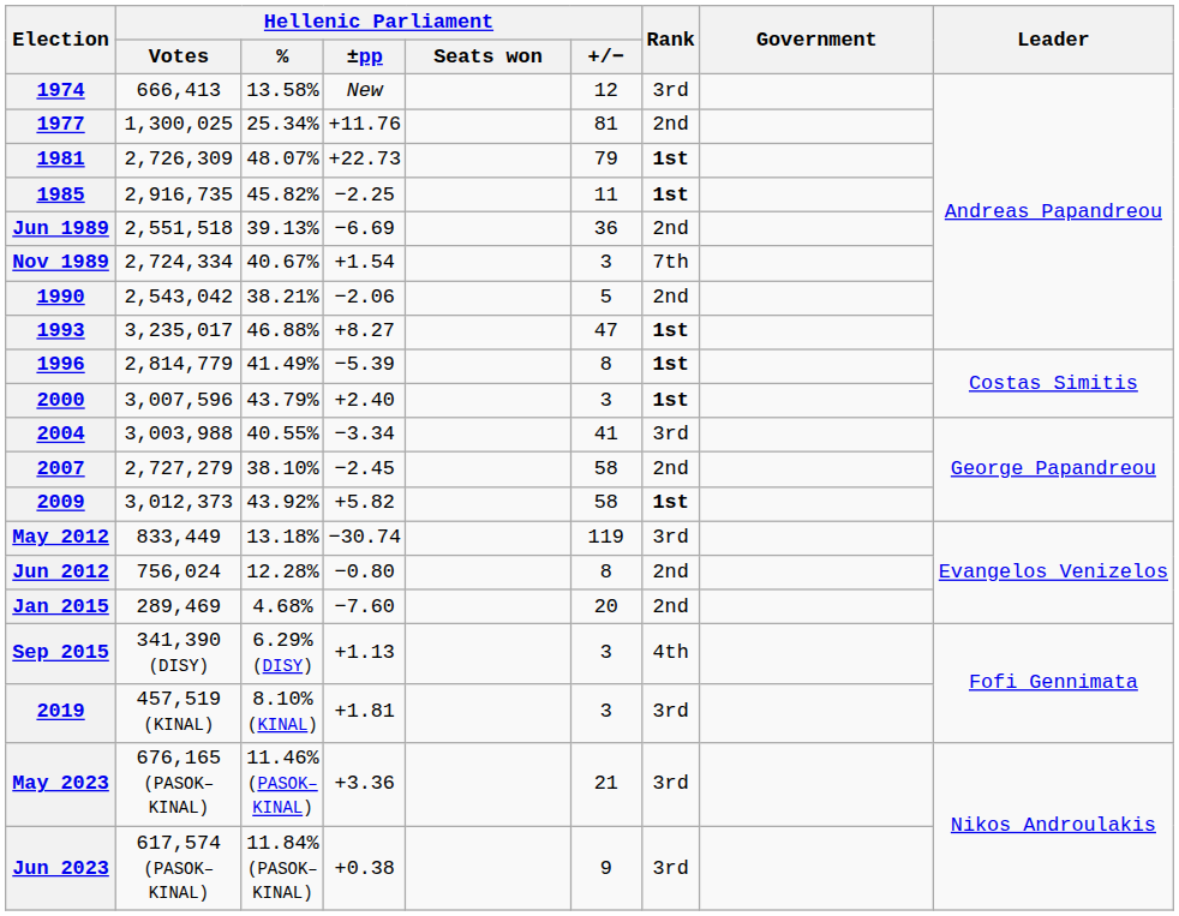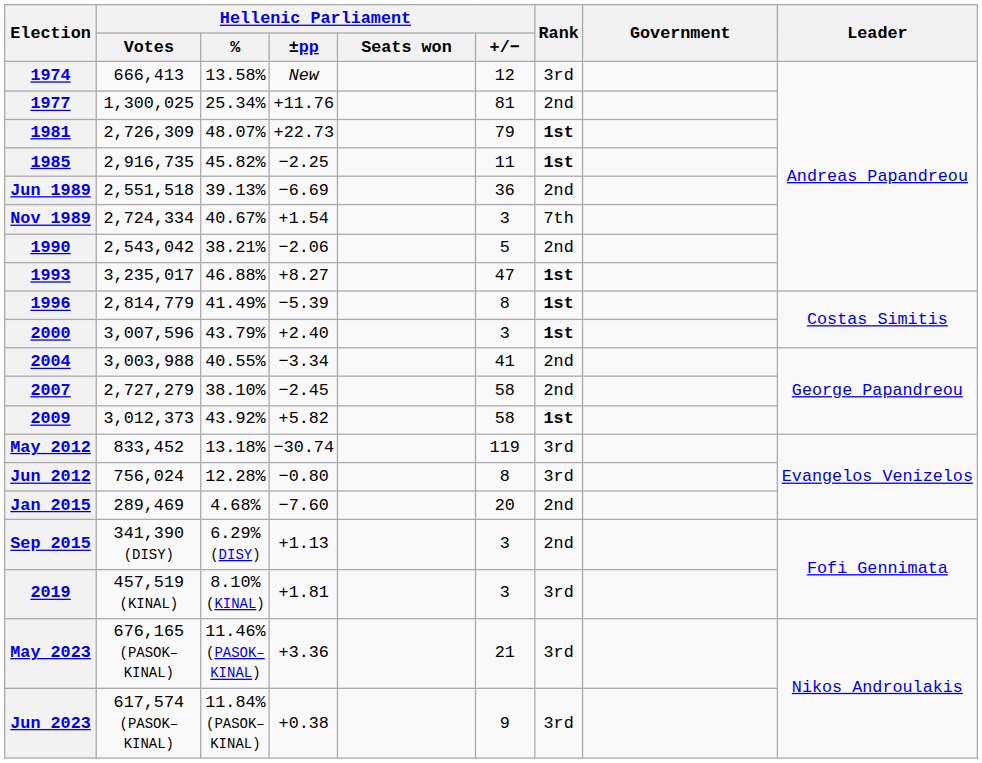2004 | Rank: 3rd -> 2nd
May 2012 | Hellenic Parliament / Votes: 833,449 -> 833,452
Jun 2012 | Rank: 2nd -> 3rd
Sep 2015 | Rank: 4th -> 2nd
